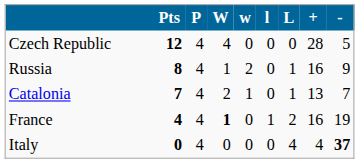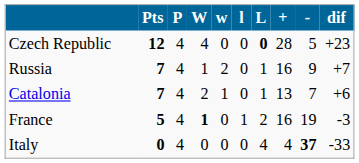+ column: dif | +23 | +7 | +6 | -3 | -33
Czech Republic | L: normal -> bold
Russia | Pts: 8 -> 7
France | Pts: 4 -> 5
